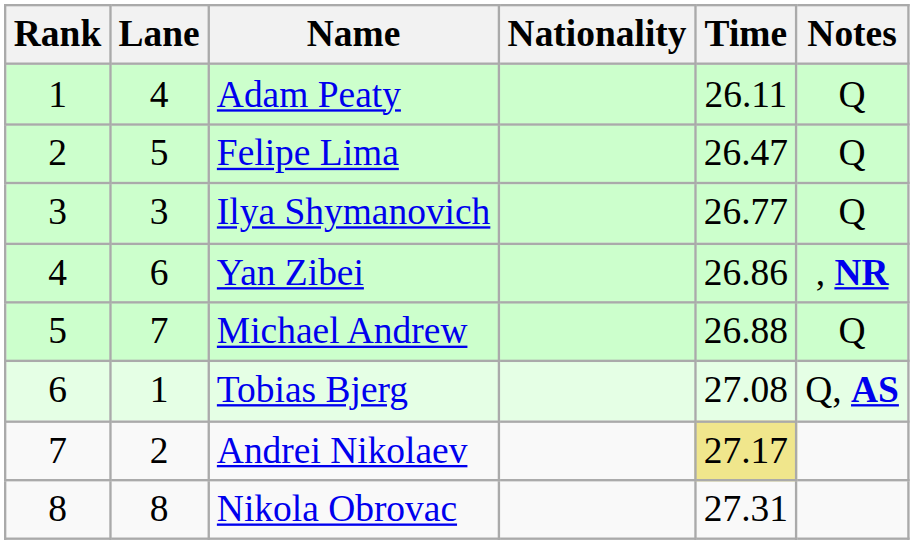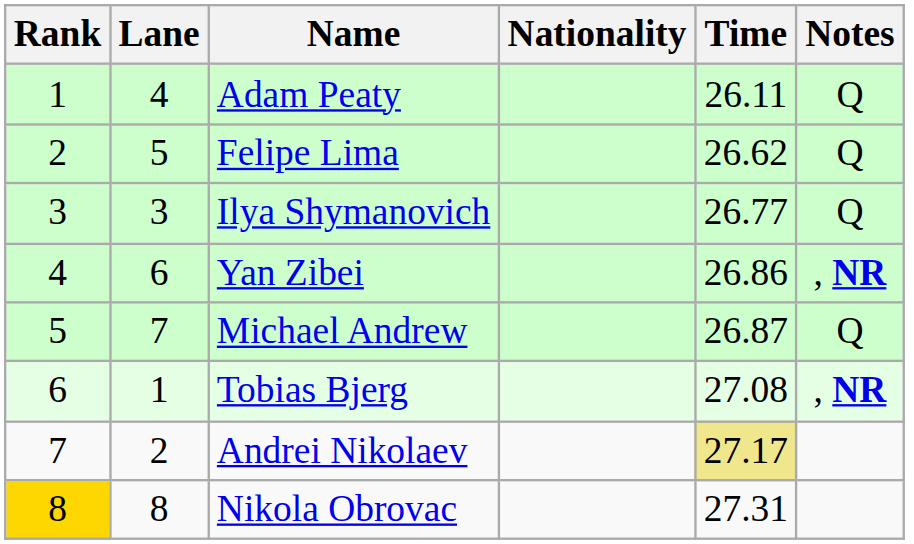Felipe Lima | Time: 26.47 -> 26.62
Michael Andrew | Time: 26.88 -> 26.87
Tobias Bjerg | Notes: Q, AS -> , NR
Nikola Obrovac | Rank: no background -> gold background
